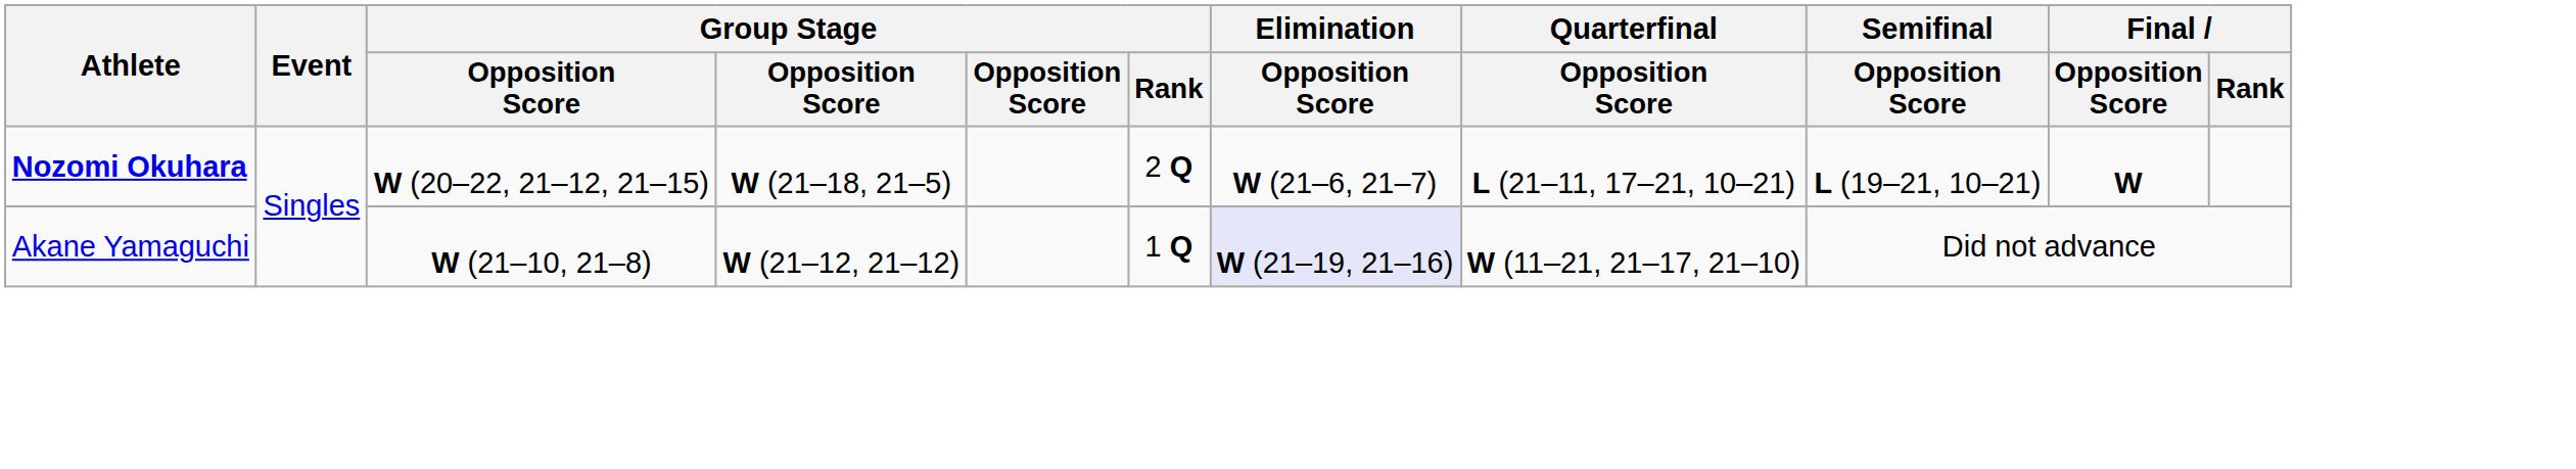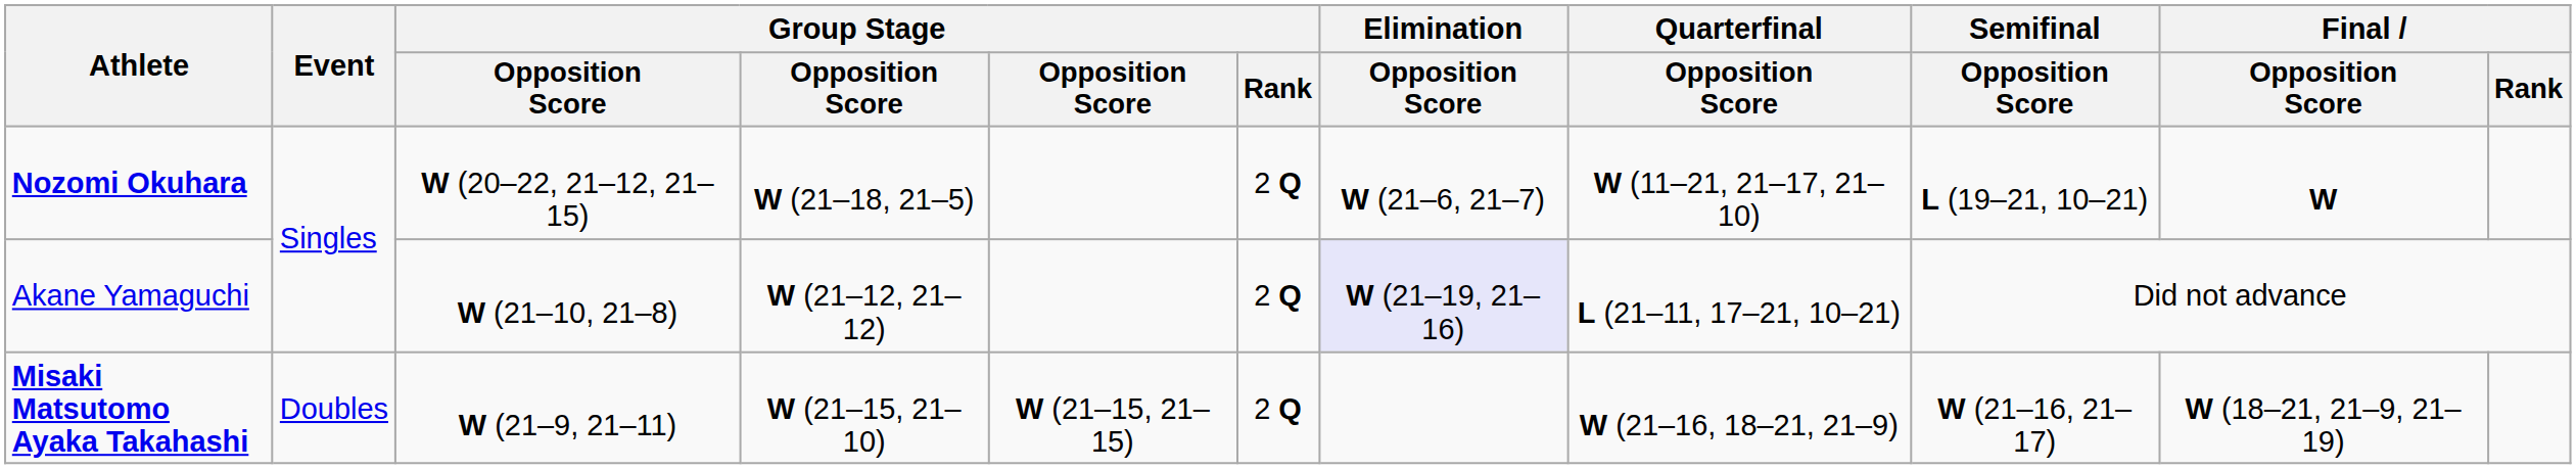Nozomi Okuhara | Quarterfinal / Opposition Score: L (21–11, 17–21, 10–21) -> W (11–21, 21–17, 21–10)
Akane Yamaguchi | Group Stage / Rank: 1 Q -> 2 Q
Akane Yamaguchi | Quarterfinal / Opposition Score: W (11–21, 21–17, 21–10) -> L (21–11, 17–21, 10–21)
+ row: Misaki Matsutomo Ayaka Takahashi | Doubles | W (21–9, 21–11) | W (21–15, 21–10) | W (21–15, 21–15) | 2 Q | W (21–16, 18–21, 21–9) | W (21–16, 21–17) | W (18–21, 21–9, 21–19)
